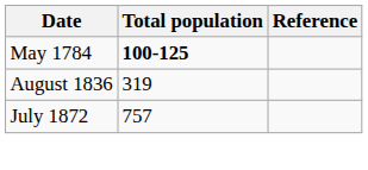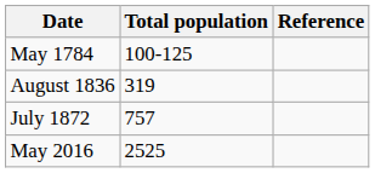May 1784 | Total population: bold -> normal
+ row: May 2016 | 2525
